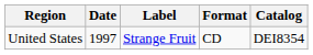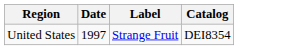- column: Format | CD
